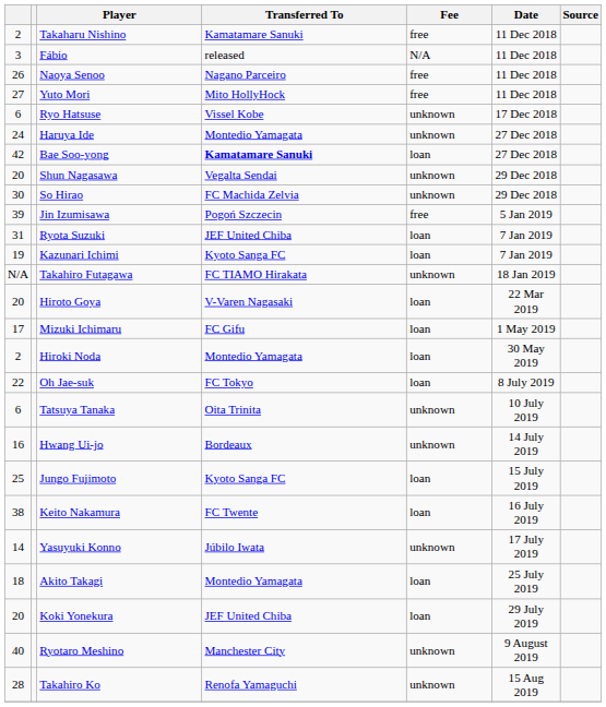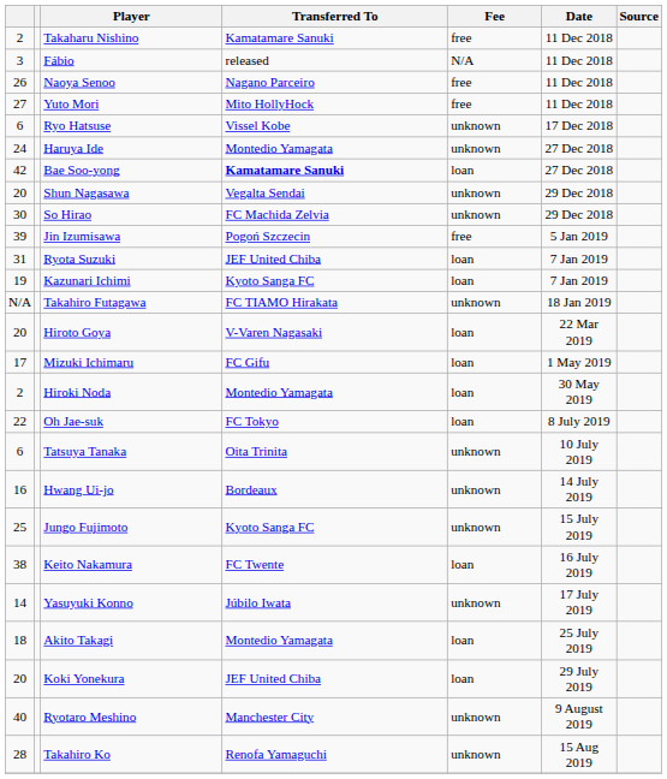Jungo Fujimoto | Fee: loan -> unknown
